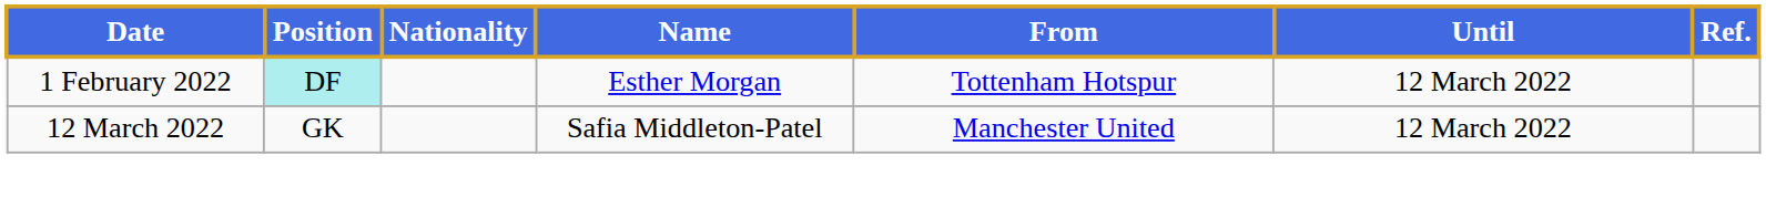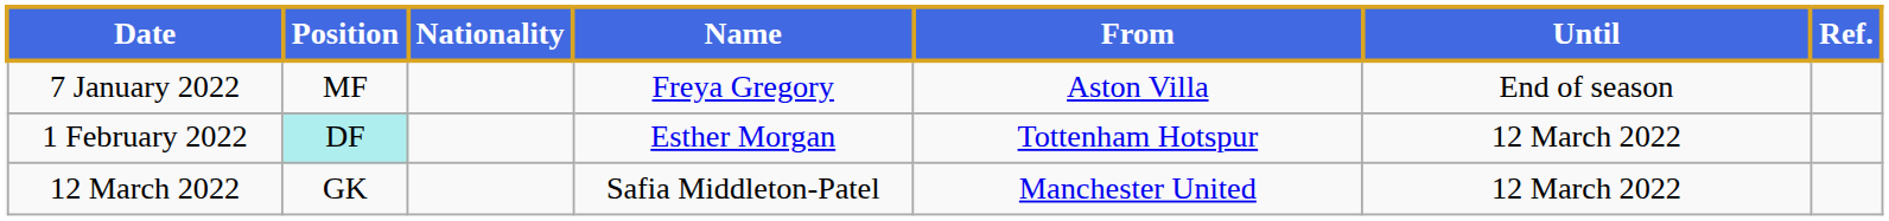+ row: 7 January 2022 | MF | Freya Gregory | Aston Villa | End of season
